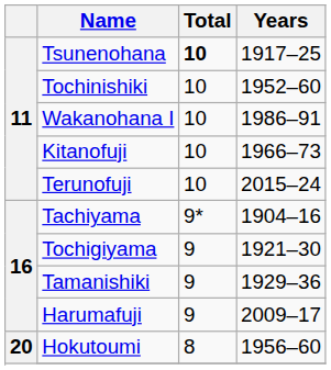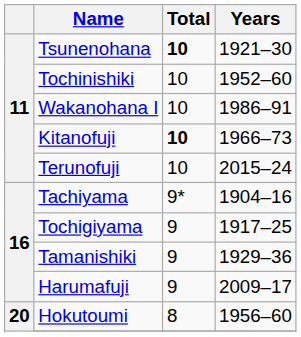Tsunenohana | Years: 1917–25 -> 1921–30
Kitanofuji | Total: normal -> bold
Tochigiyama | Years: 1921–30 -> 1917–25
